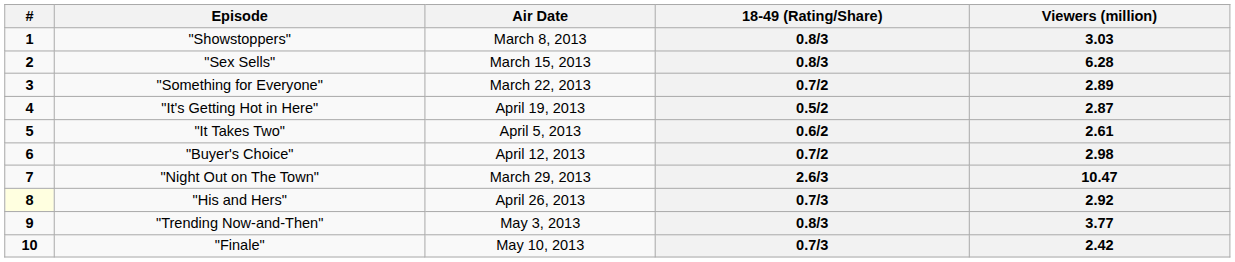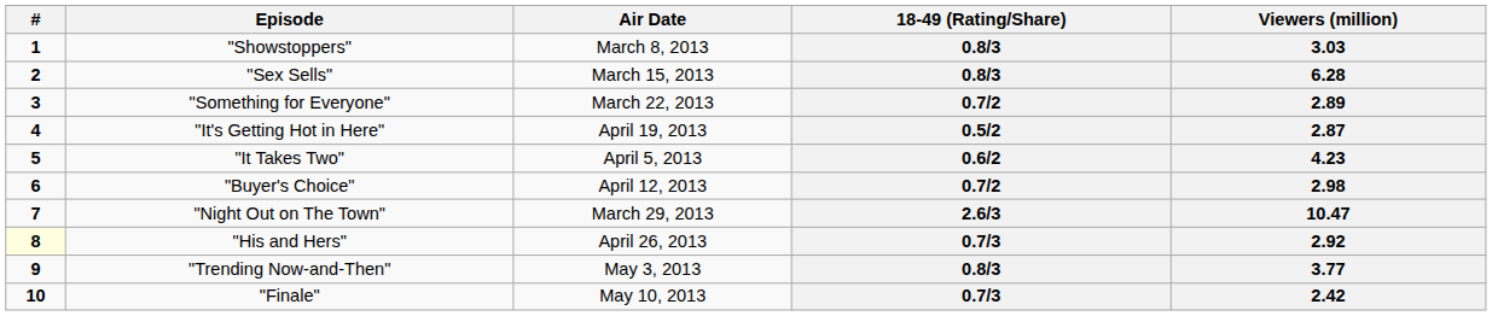"It Takes Two" | Viewers (million): 2.61 -> 4.23
